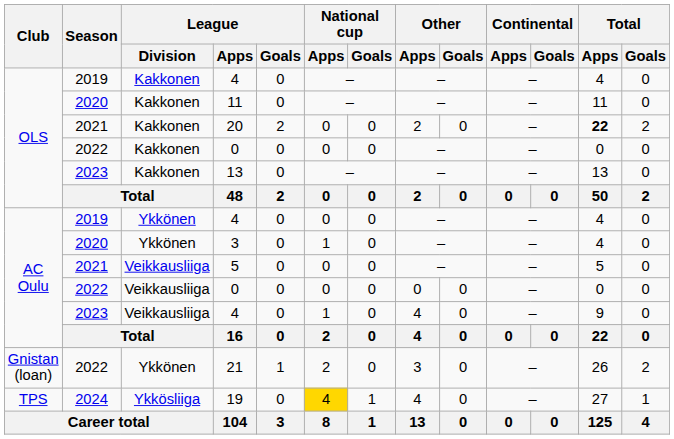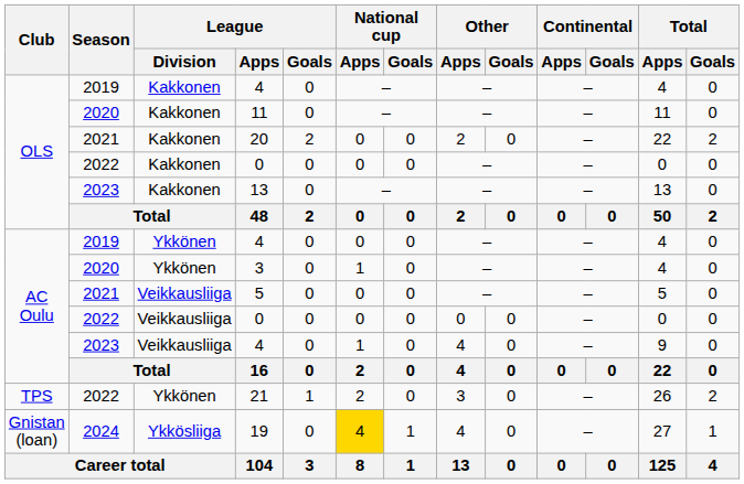20 | Total / Apps: bold -> normal
21 | Club: Gnistan (loan) -> TPS
19 | Club: TPS -> Gnistan (loan)
